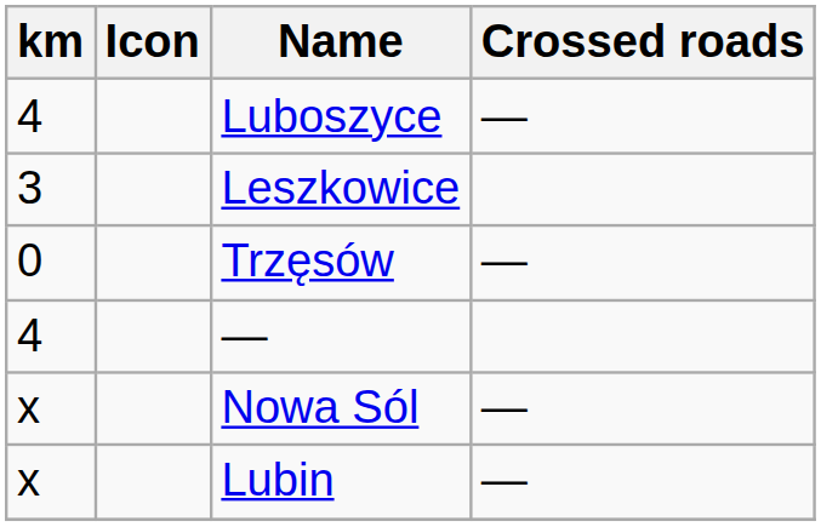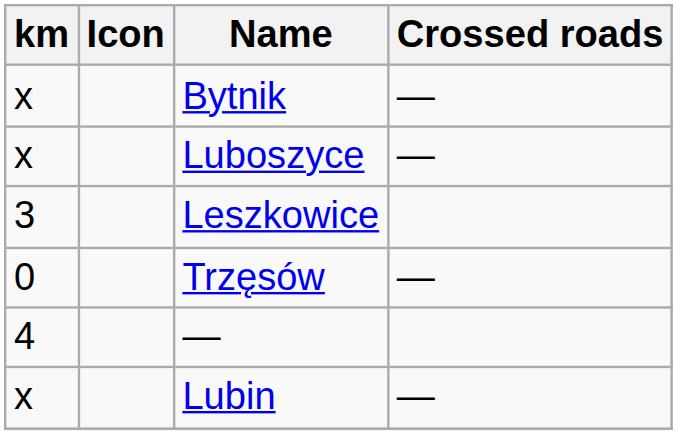+ row: x | Bytnik | —
Luboszyce | km: 4 -> x
- row: x | Nowa Sól | —
